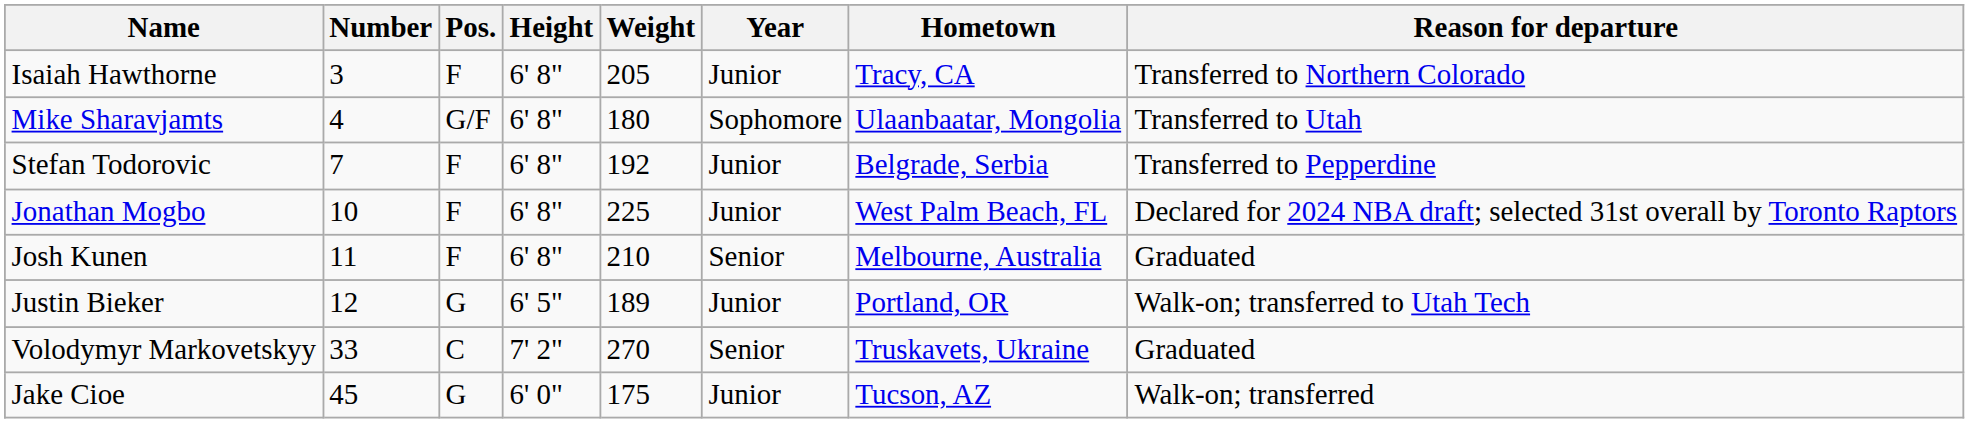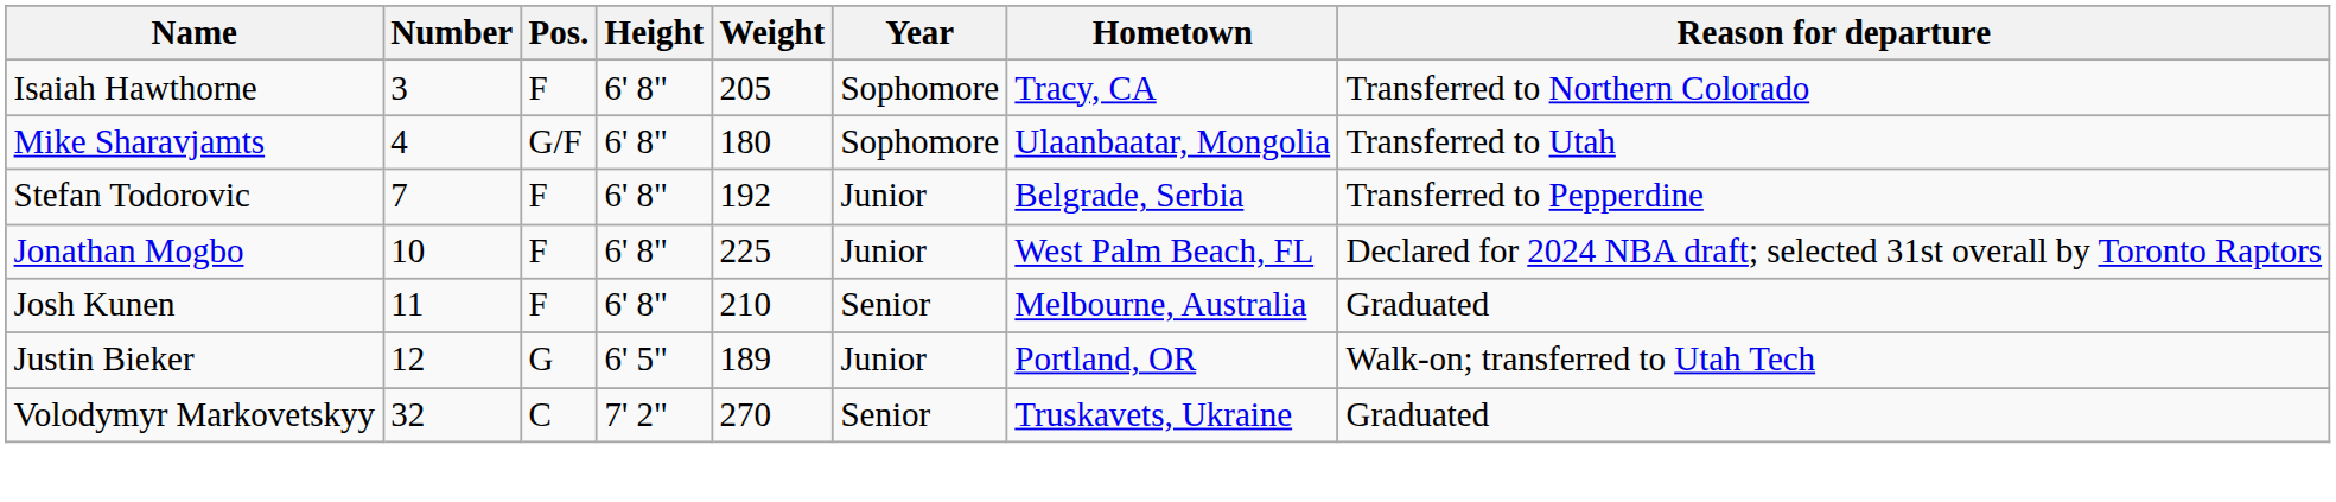Isaiah Hawthorne | Year: Junior -> Sophomore
Volodymyr Markovetskyy | Number: 33 -> 32
- row: Jake Cioe | 45 | G | 6' 0" | 175 | Junior | Tucson, AZ | Walk-on; transferred
